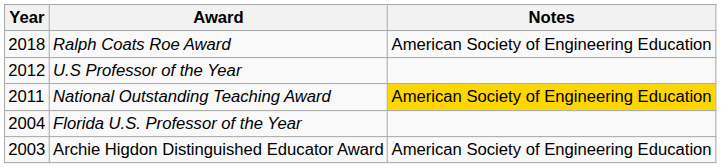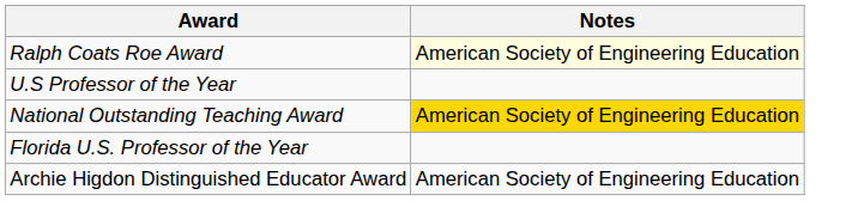- column: Year | 2018 | 2012 | 2011 | 2004 | 2003
Ralph Coats Roe Award | Notes: no background -> lightyellow background
